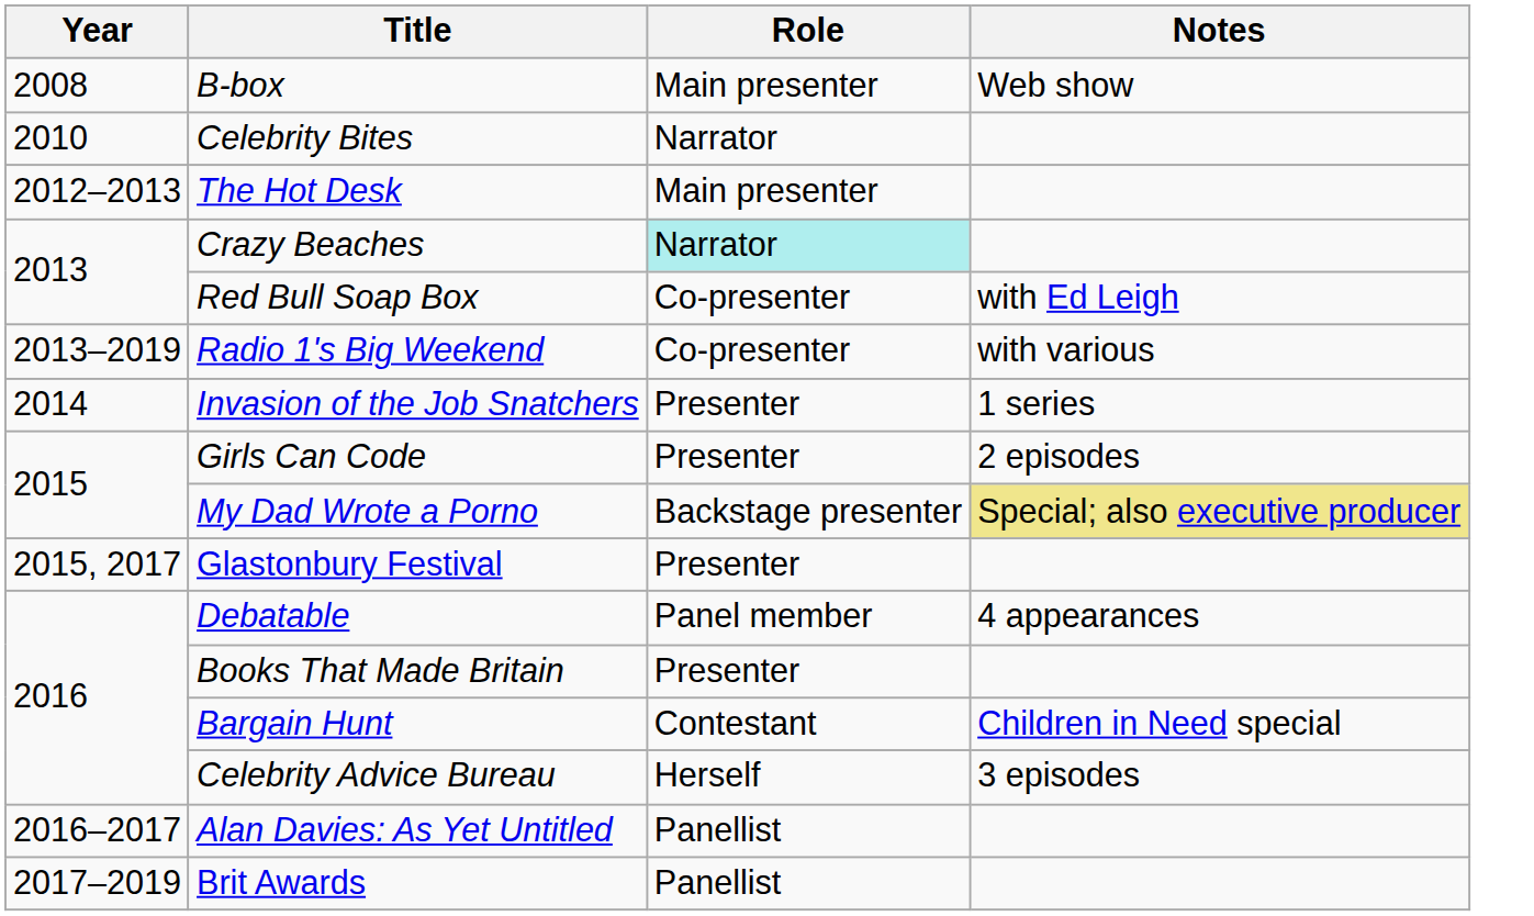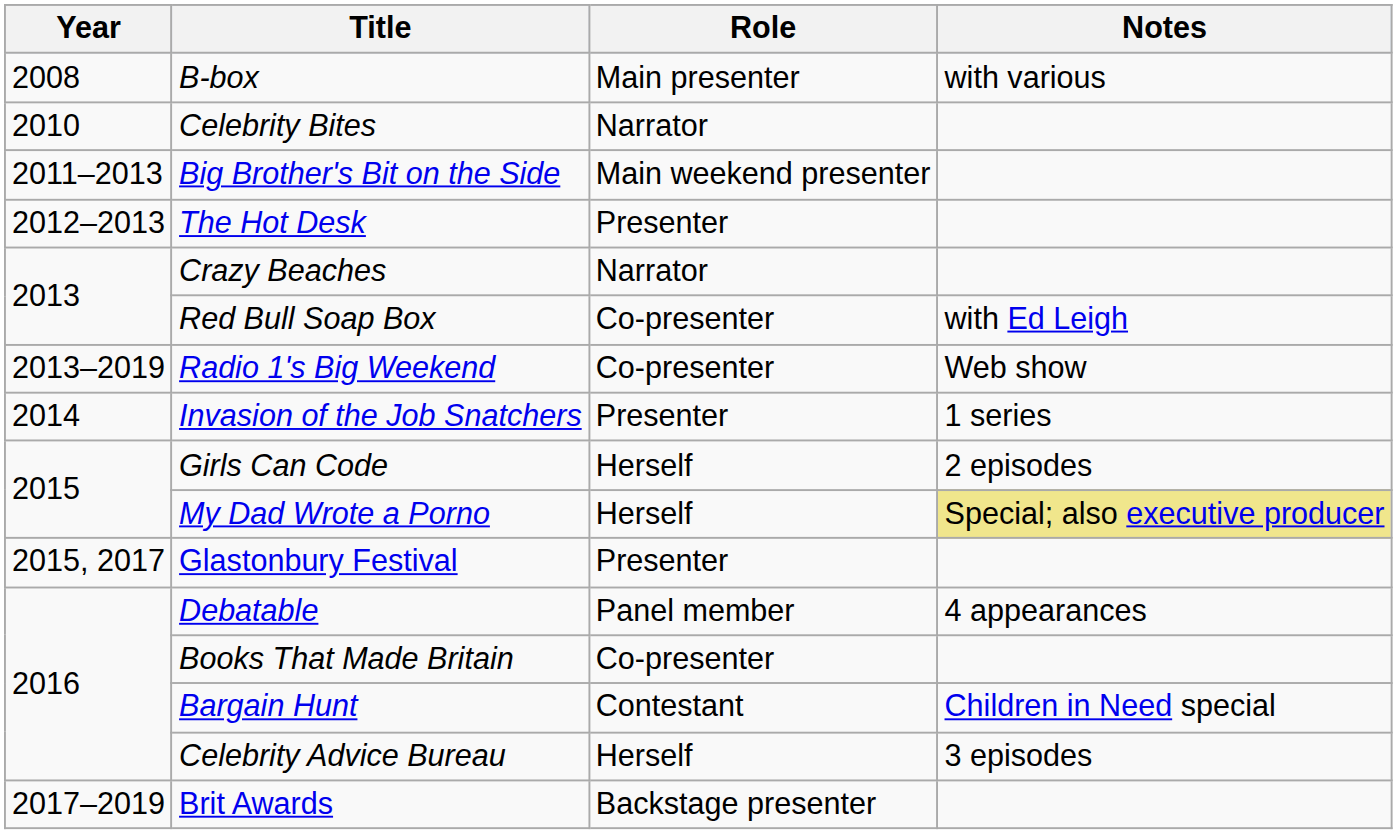B-box | Notes: Web show -> with various
+ row: 2011–2013 | Big Brother's Bit on the Side | Main weekend presenter
The Hot Desk | Role: Main presenter -> Presenter
Crazy Beaches | Role: paleturquoise background -> no background
Radio 1's Big Weekend | Notes: with various -> Web show
Girls Can Code | Role: Presenter -> Herself
My Dad Wrote a Porno | Role: Backstage presenter -> Herself
Books That Made Britain | Role: Presenter -> Co-presenter
- row: 2016–2017 | Alan Davies: As Yet Untitled | Panellist
Brit Awards | Role: Panellist -> Backstage presenter
